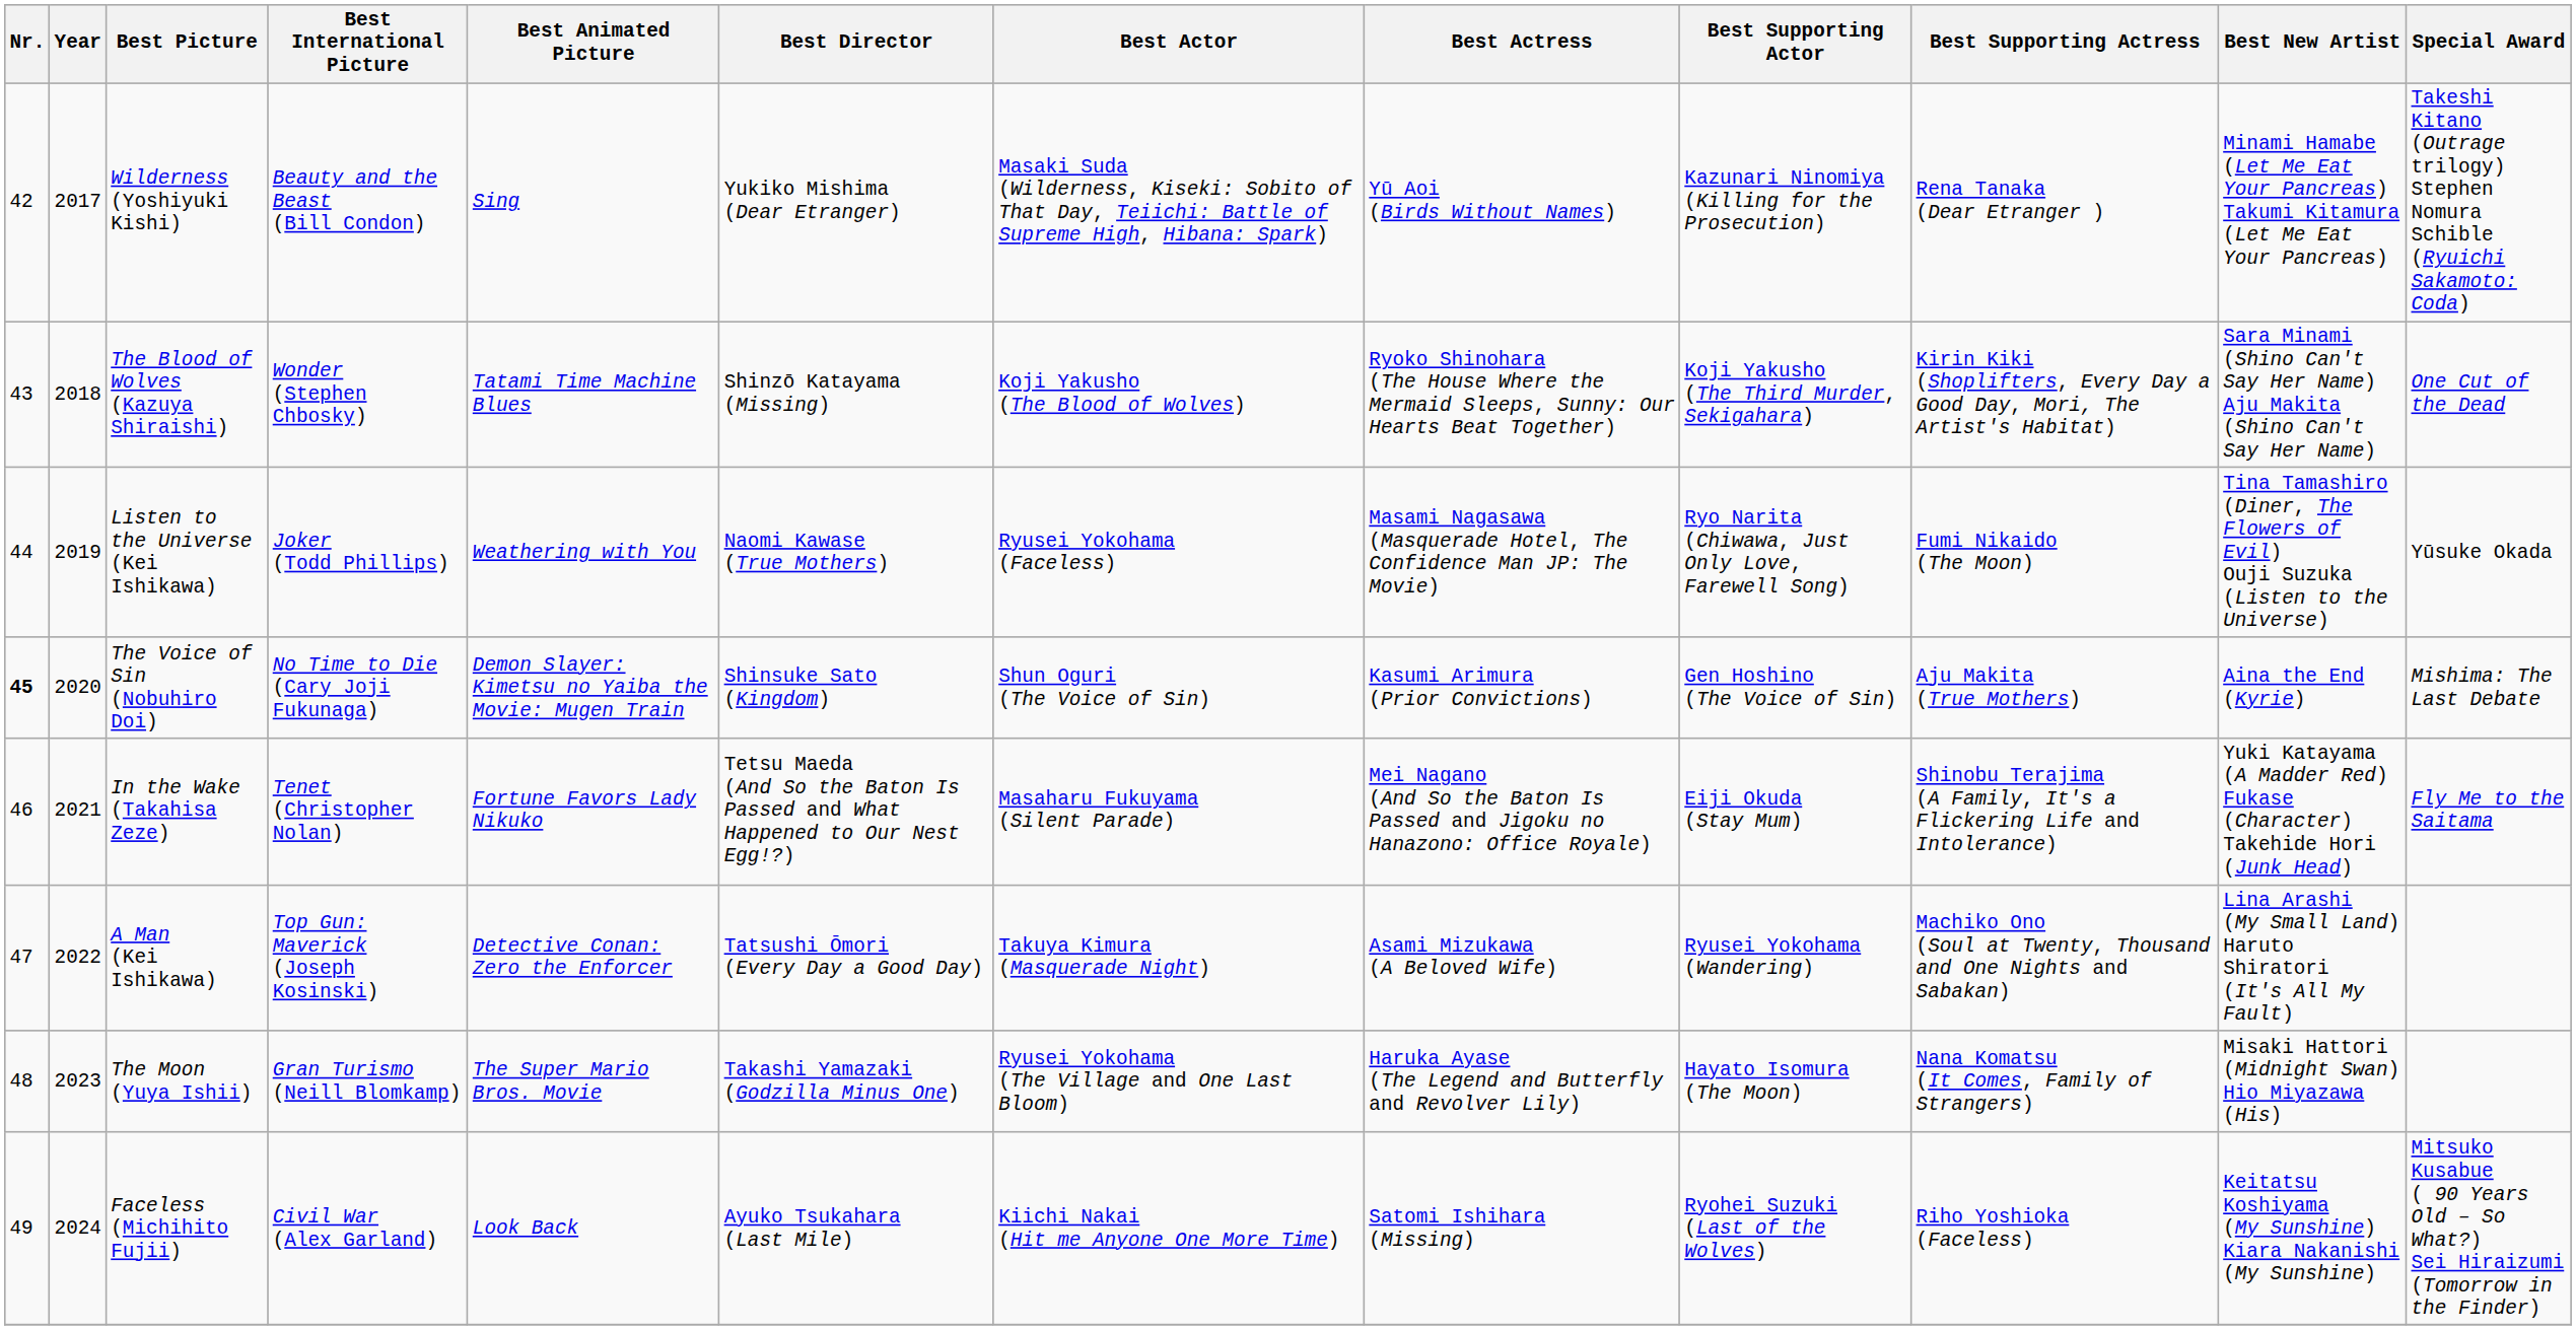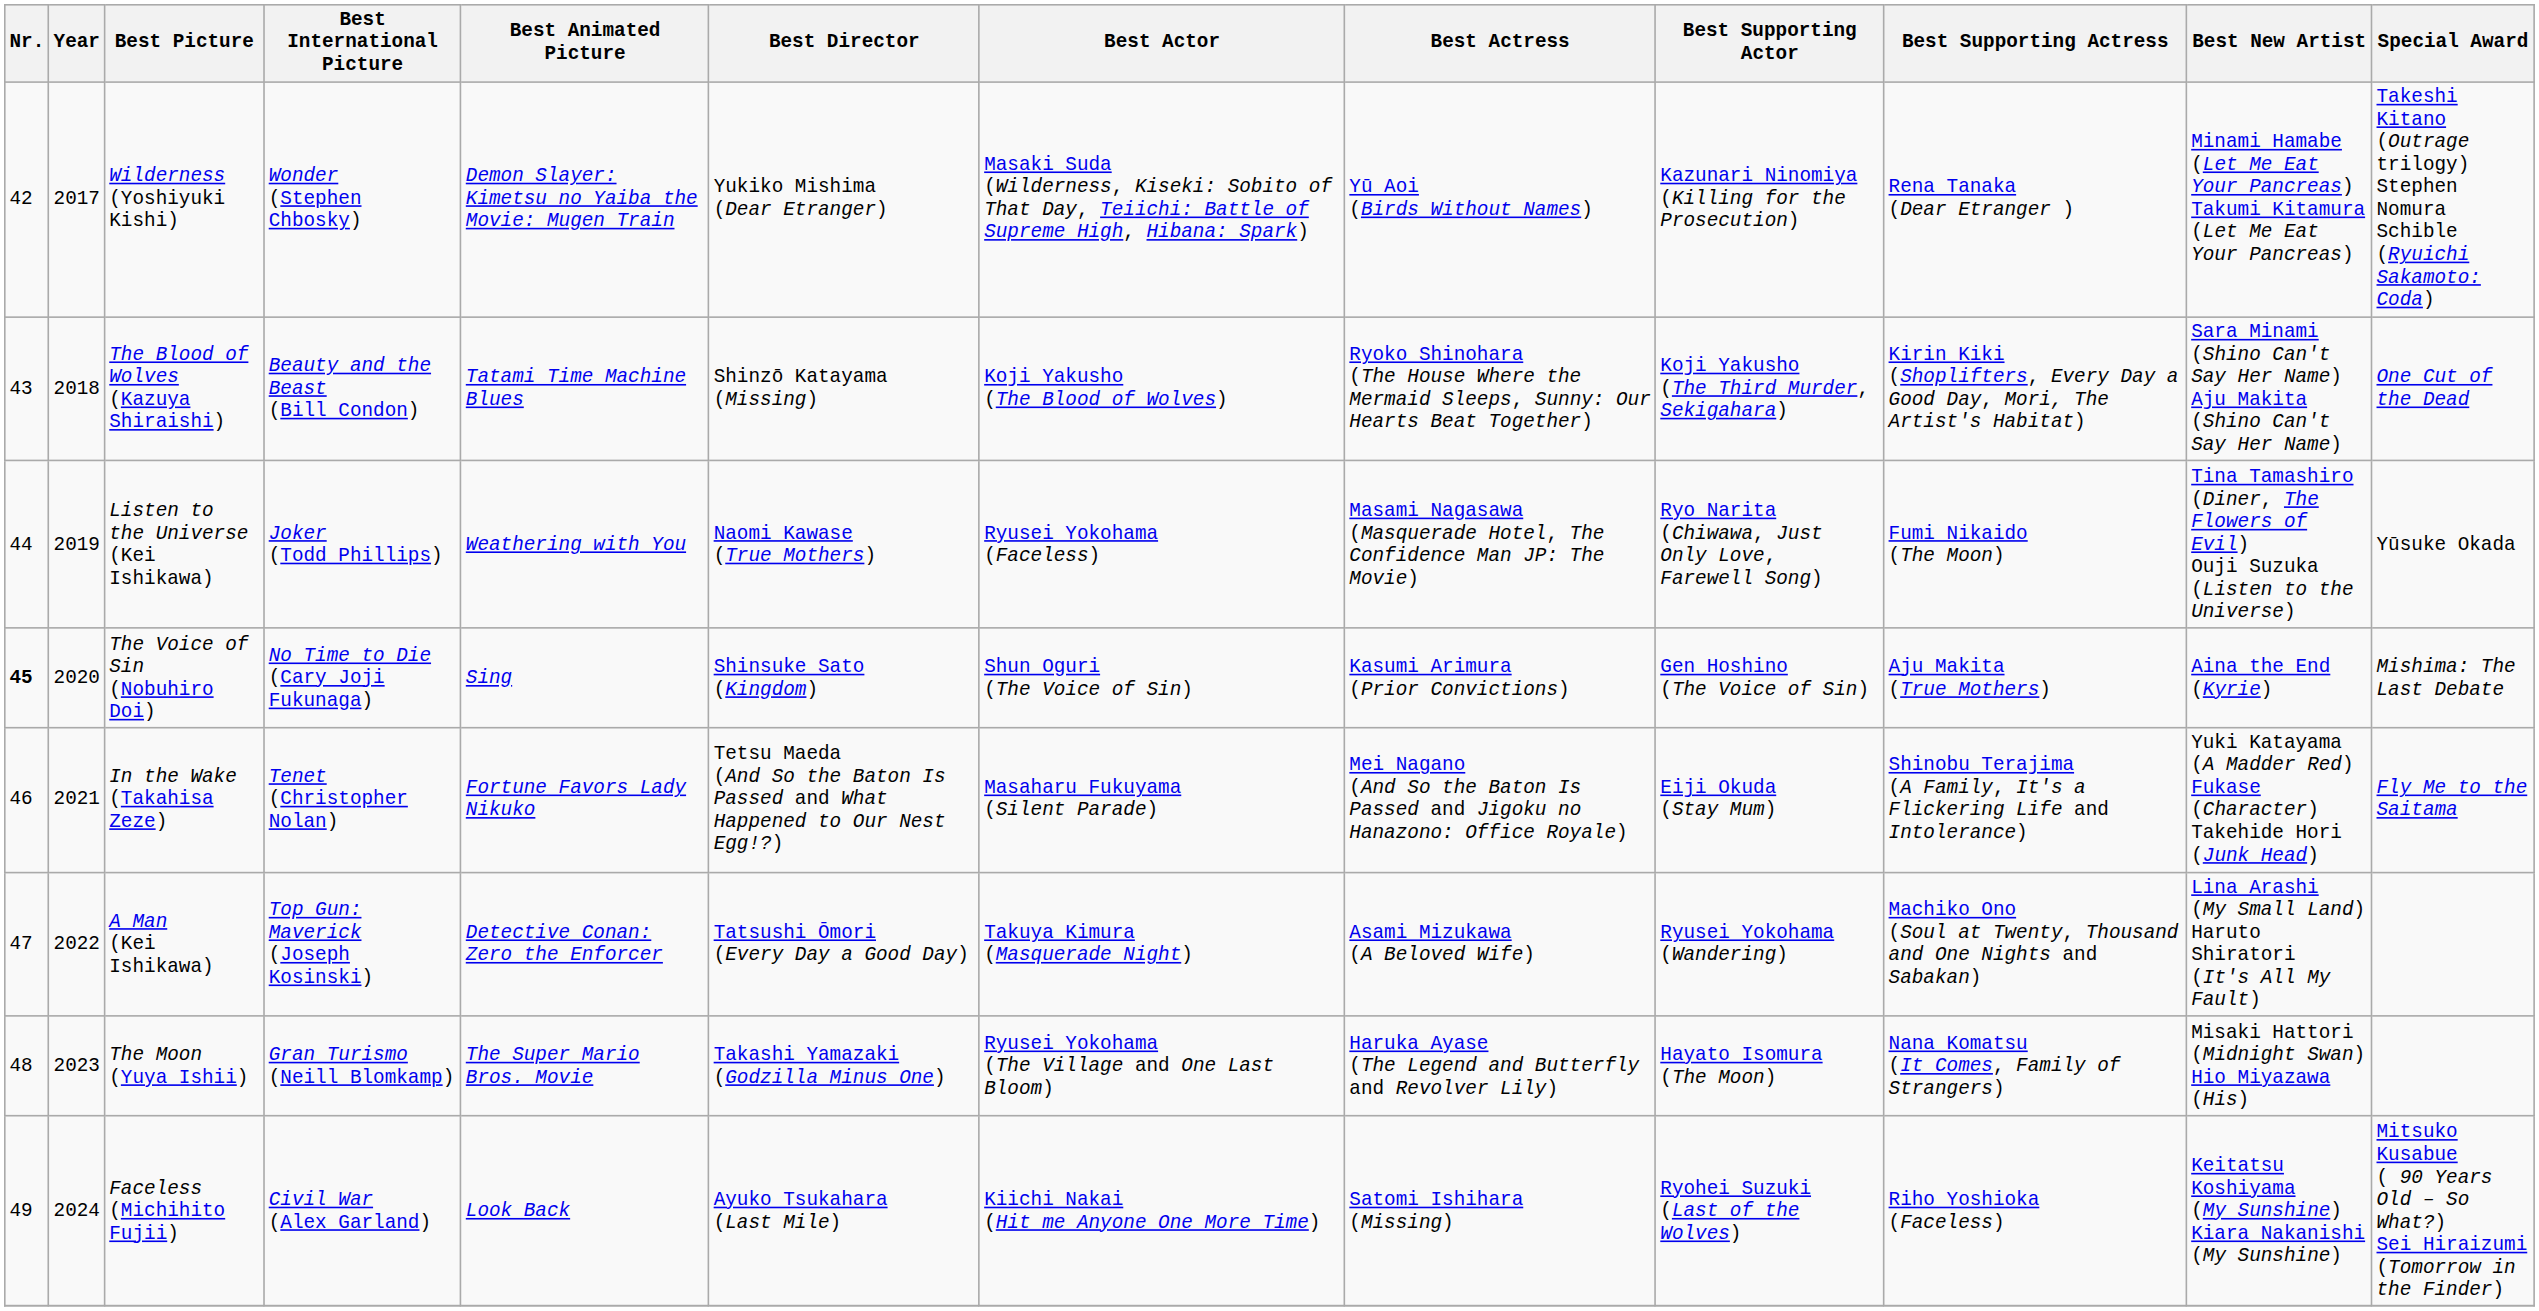Wilderness (Yoshiyuki Kishi) | Best International Picture: Beauty and the Beast (Bill Condon) -> Wonder (Stephen Chbosky)
Wilderness (Yoshiyuki Kishi) | Best Animated Picture: Sing -> Demon Slayer: Kimetsu no Yaiba the Movie: Mugen Train
The Blood of Wolves (Kazuya Shiraishi) | Best International Picture: Wonder (Stephen Chbosky) -> Beauty and the Beast (Bill Condon)
The Voice of Sin (Nobuhiro Doi) | Best Animated Picture: Demon Slayer: Kimetsu no Yaiba the Movie: Mugen Train -> Sing
